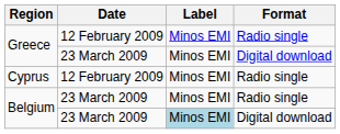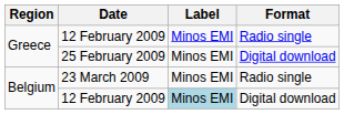Greece / Digital download | Date: 23 March 2009 -> 25 February 2009
- row: Cyprus | 12 February 2009 | Minos EMI | Radio single
Belgium / Digital download | Date: 23 March 2009 -> 12 February 2009
